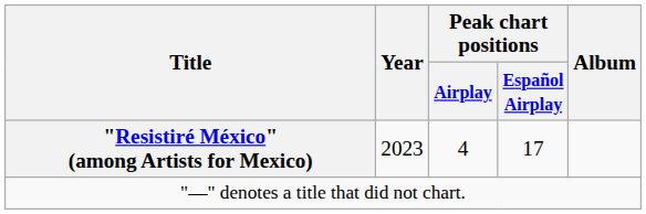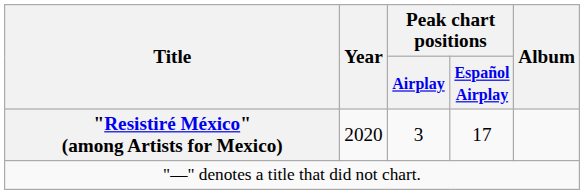"Resistiré México" (among Artists for Mexico) | Year: 2023 -> 2020
"Resistiré México" (among Artists for Mexico) | Peak chart positions / Airplay: 4 -> 3
